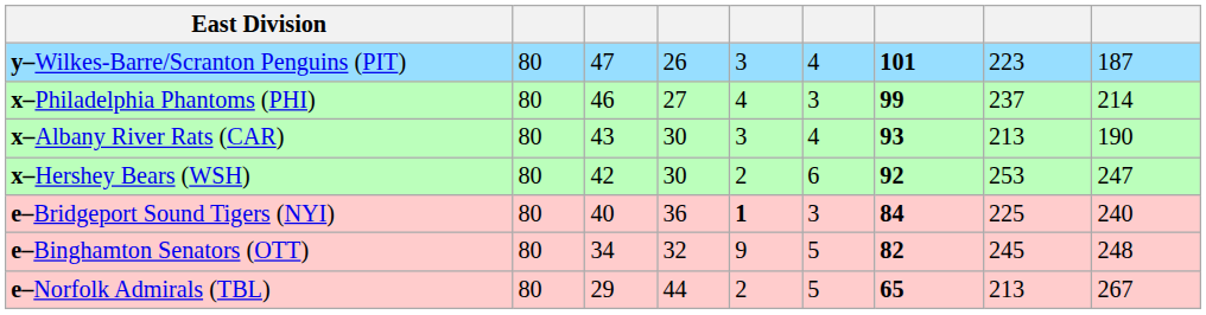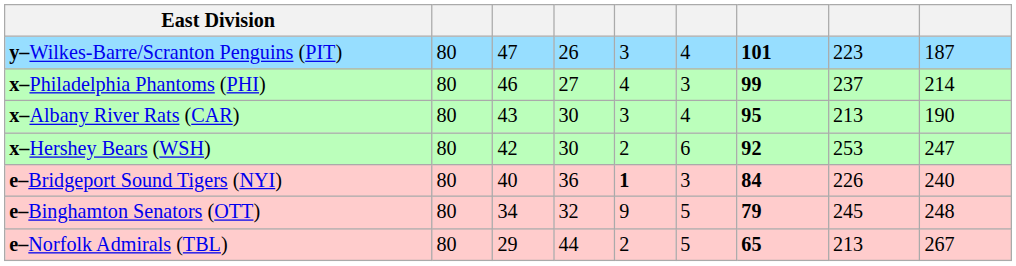x–Albany River Rats (CAR) | column 7: 93 -> 95
e–Bridgeport Sound Tigers (NYI) | column 8: 225 -> 226
e–Binghamton Senators (OTT) | column 7: 82 -> 79
